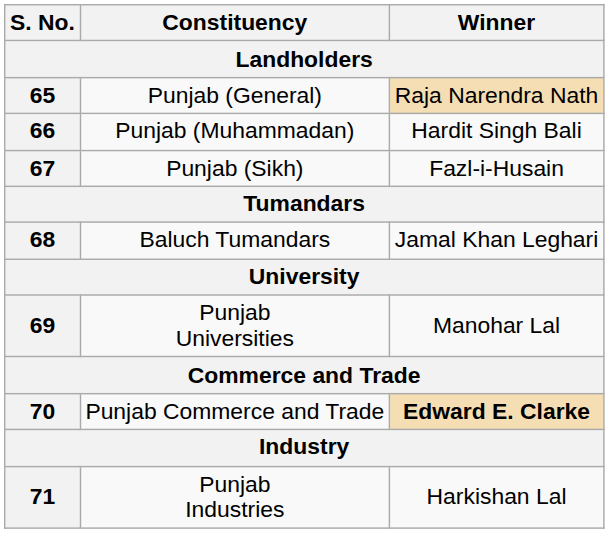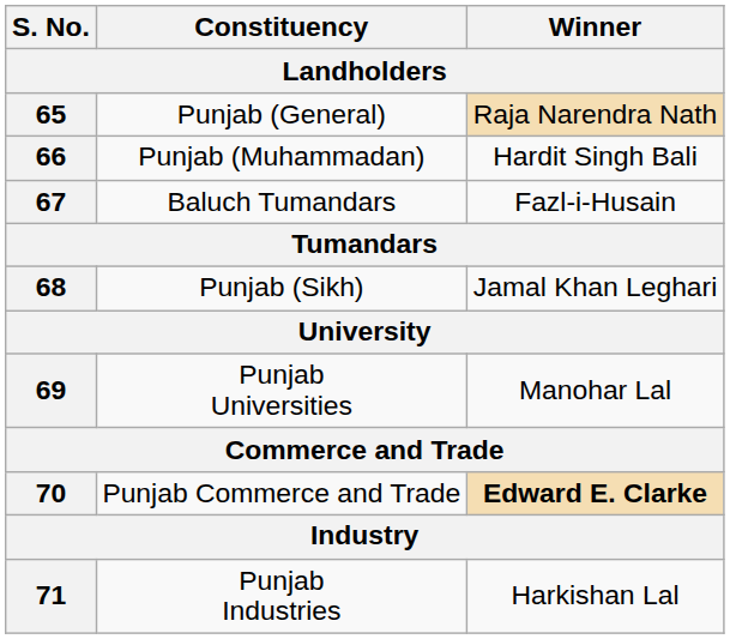67 | Constituency: Punjab (Sikh) -> Baluch Tumandars
68 | Constituency: Baluch Tumandars -> Punjab (Sikh)
